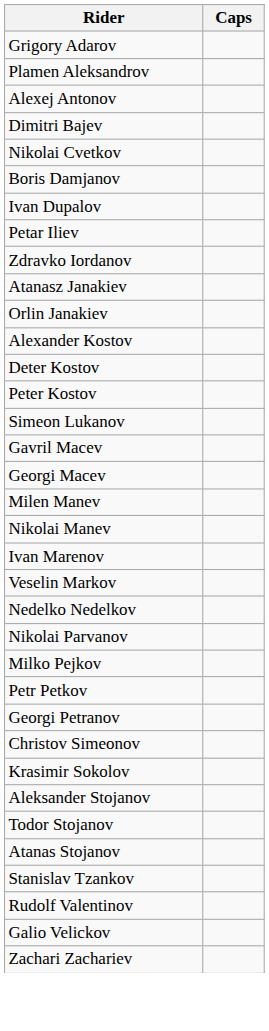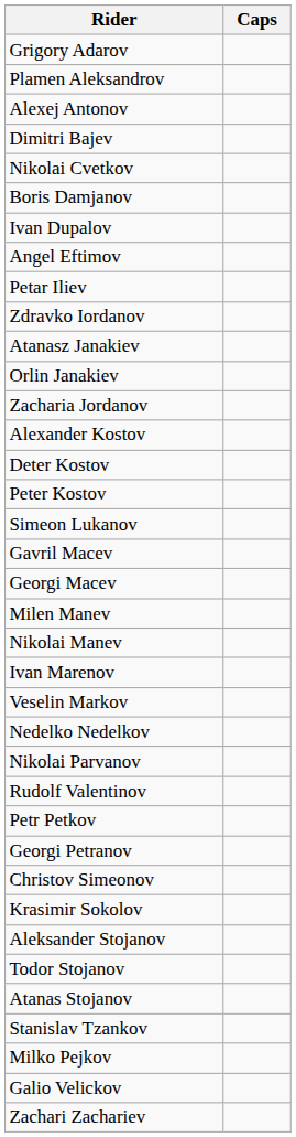+ row: Angel Eftimov
+ row: Zacharia Jordanov
rows swapped: Milko Pejkov <-> Rudolf Valentinov
